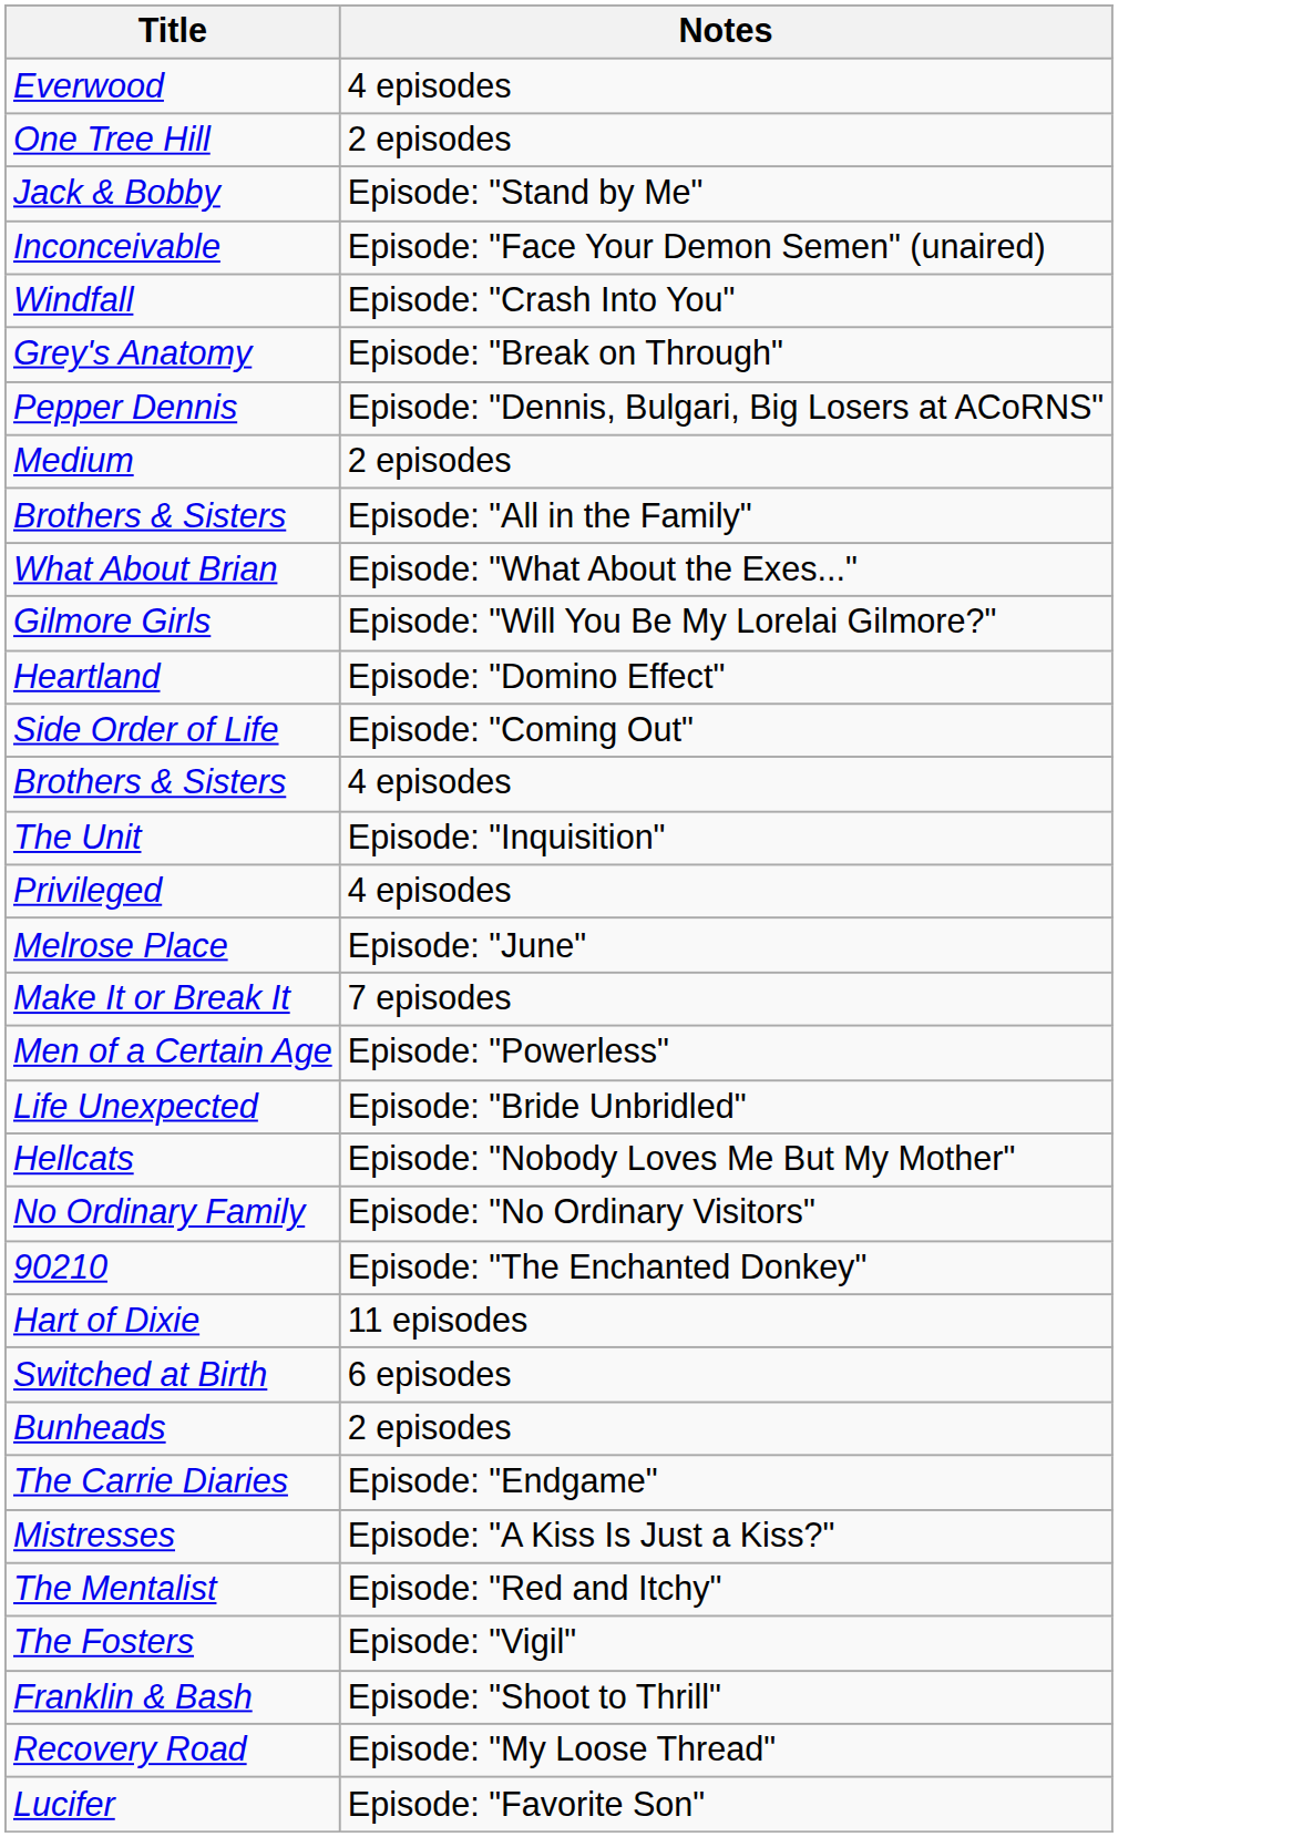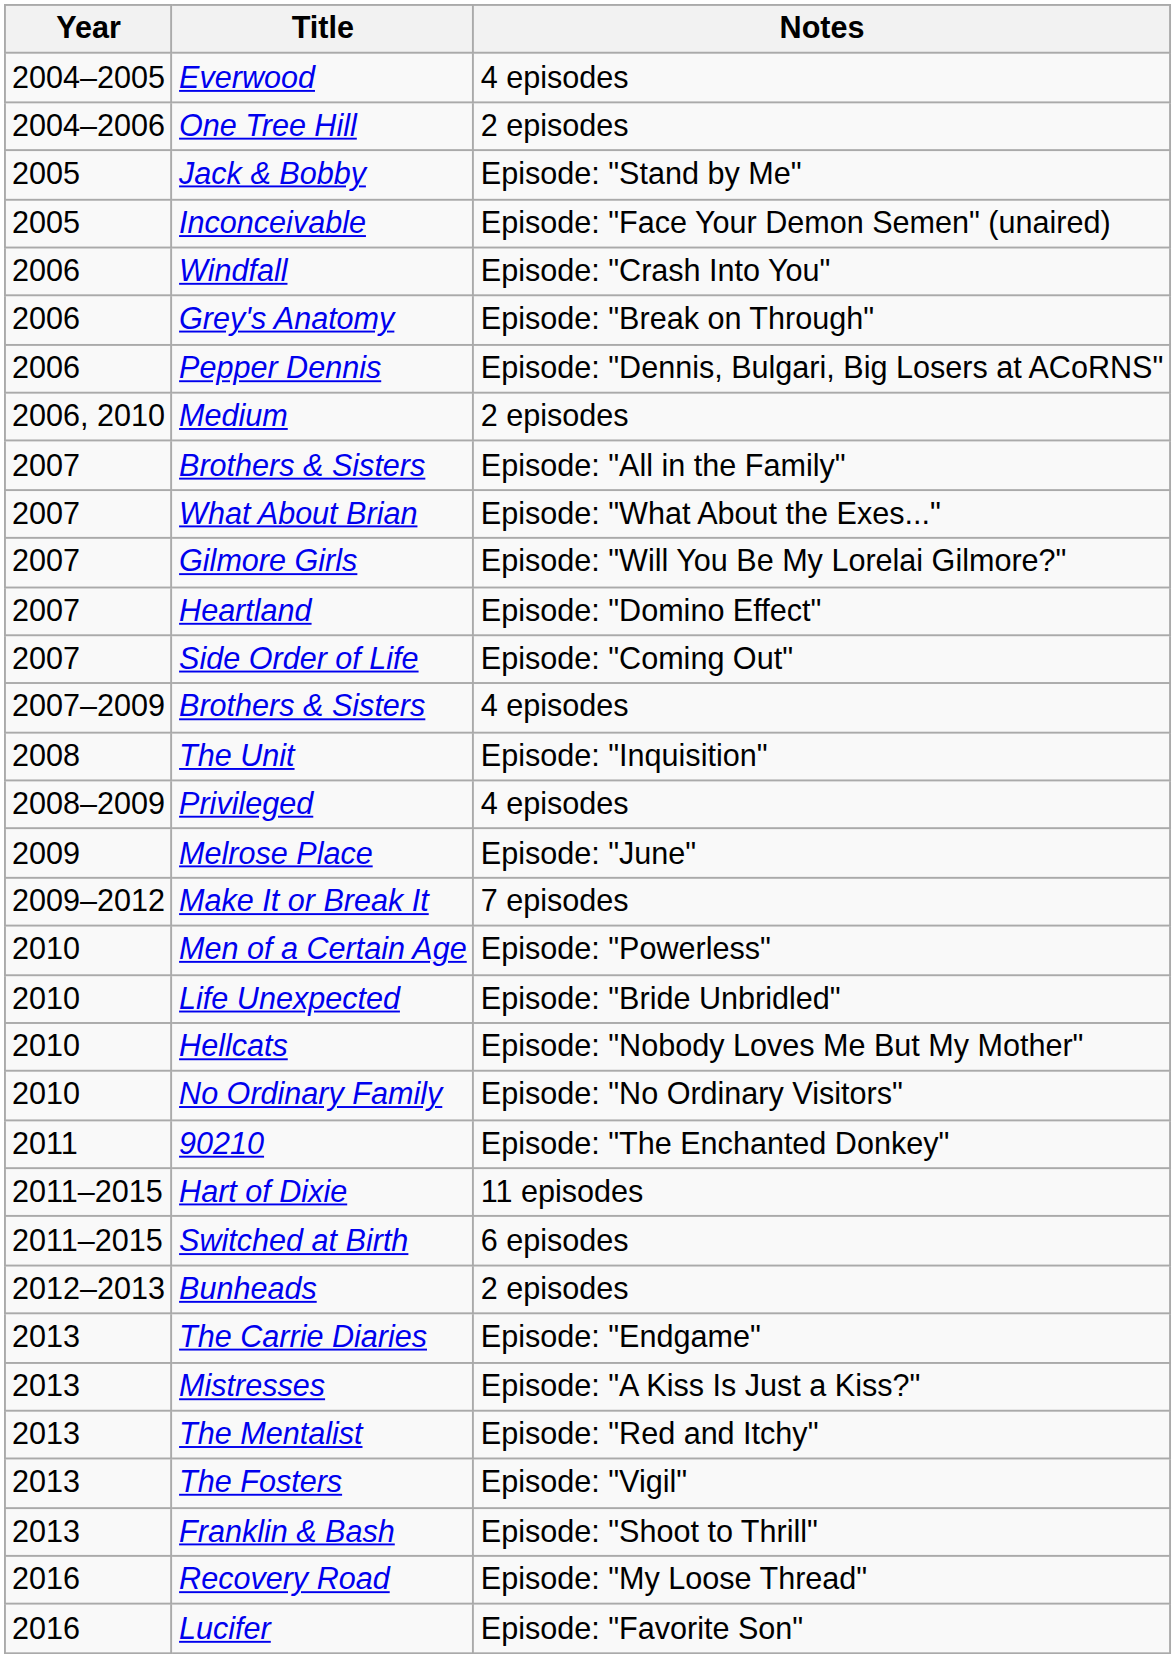+ column: Year | 2004–2005 | 2004–2006 | 2005 | 2005 | 2006 | 2006 | 2006 | 2006, 2010 | 2007 | 2007 | 2007 | 2007 | 2007 | 2007–2009 | 2008 | 2008–2009 | 2009 | 2009–2012 | 2010 | 2010 | 2010 | 2010 | 2011 | 2011–2015 | 2011–2015 | 2012–2013 | 2013 | 2013 | 2013 | 2013 | 2013 | 2016 | 2016
